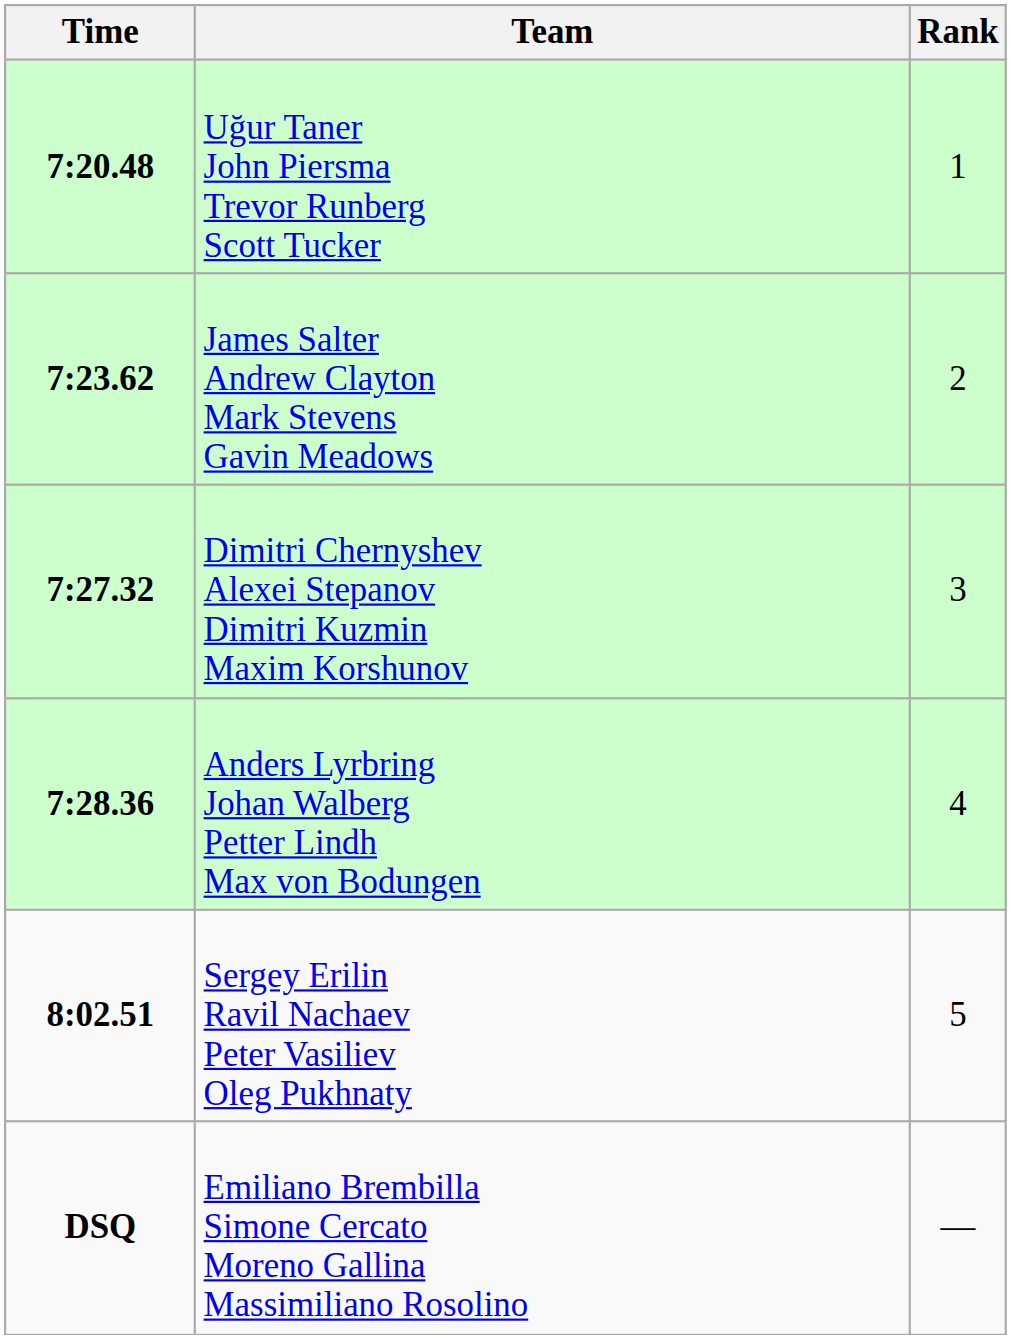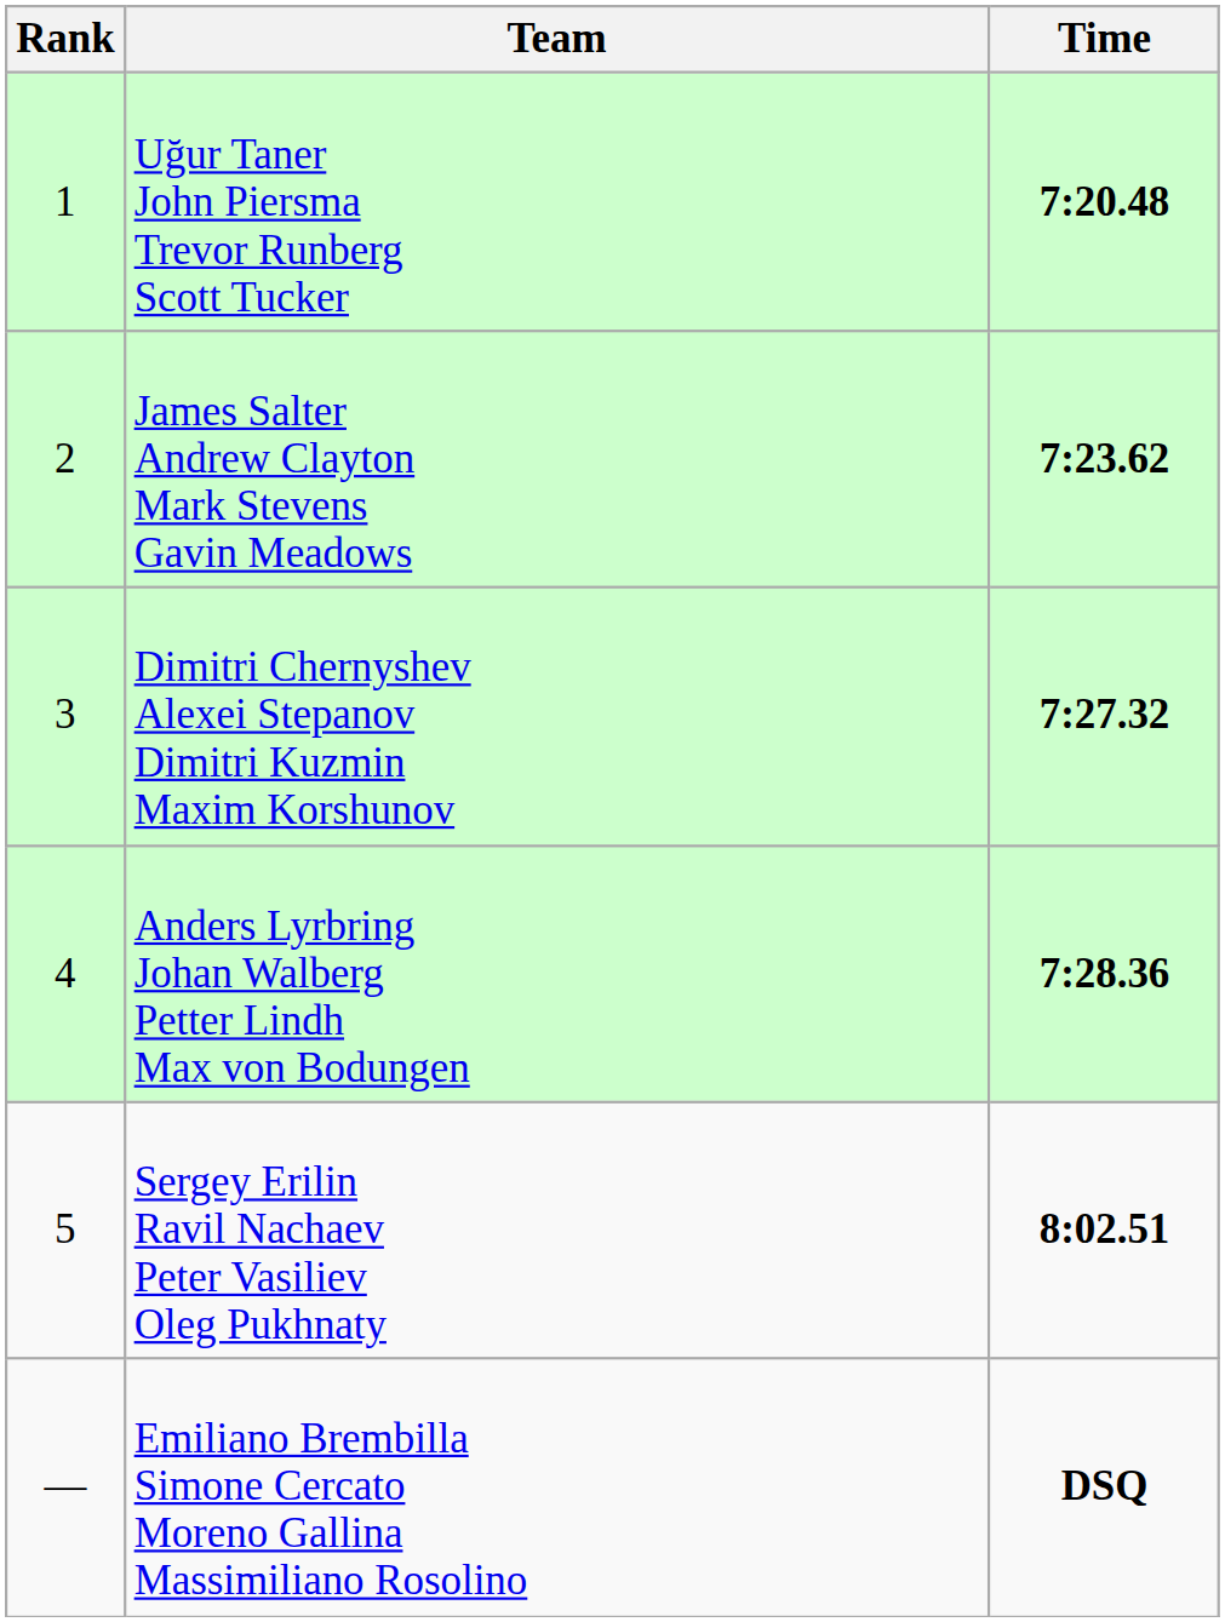columns swapped: Rank <-> Time
